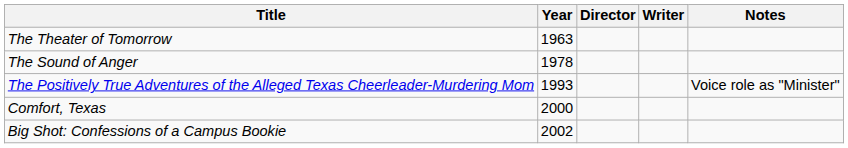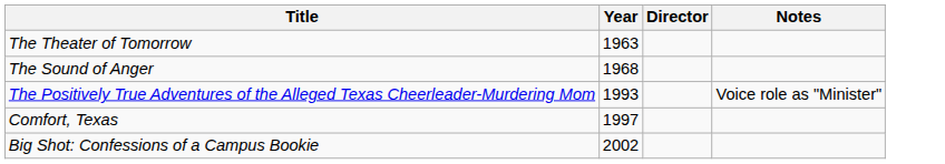- column: Writer
The Sound of Anger | Year: 1978 -> 1968
Comfort, Texas | Year: 2000 -> 1997
